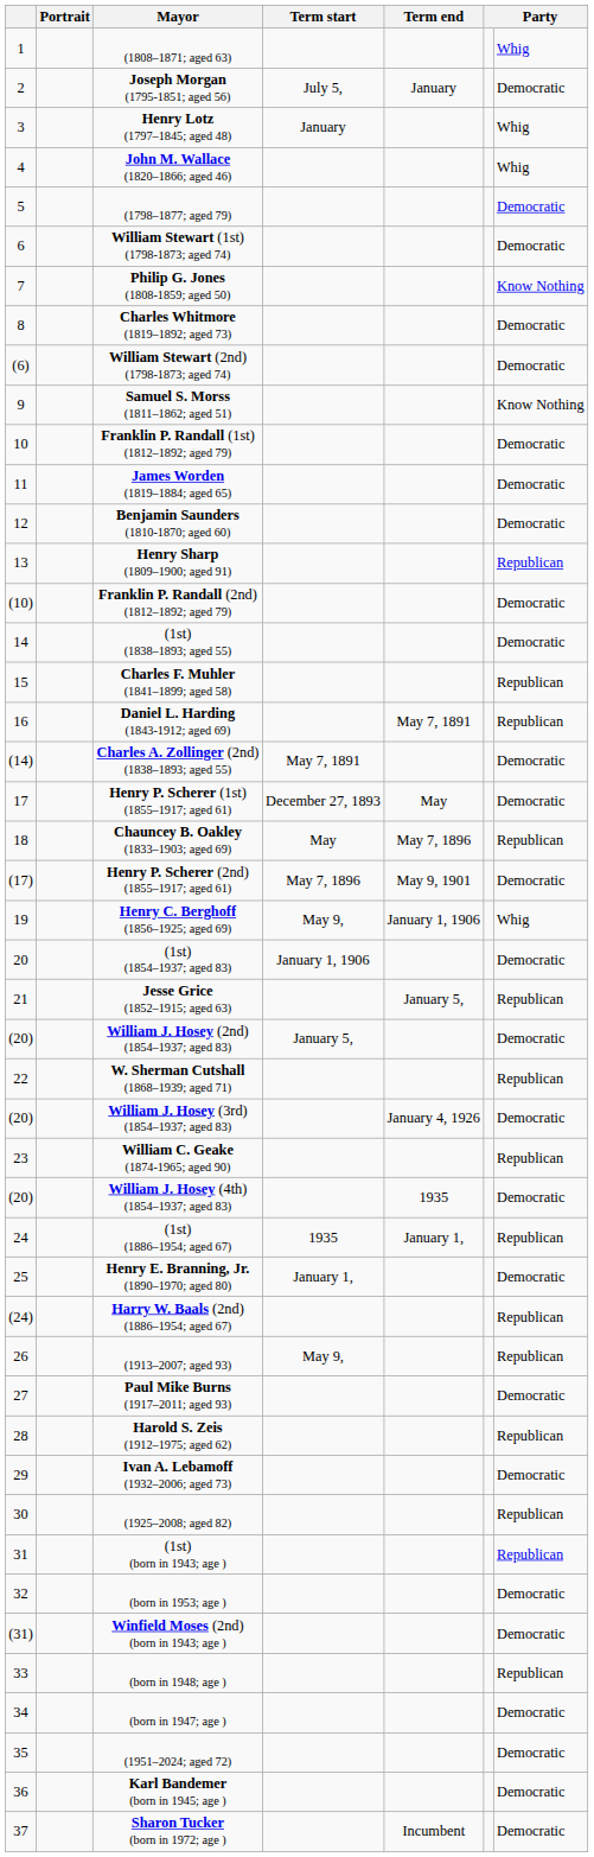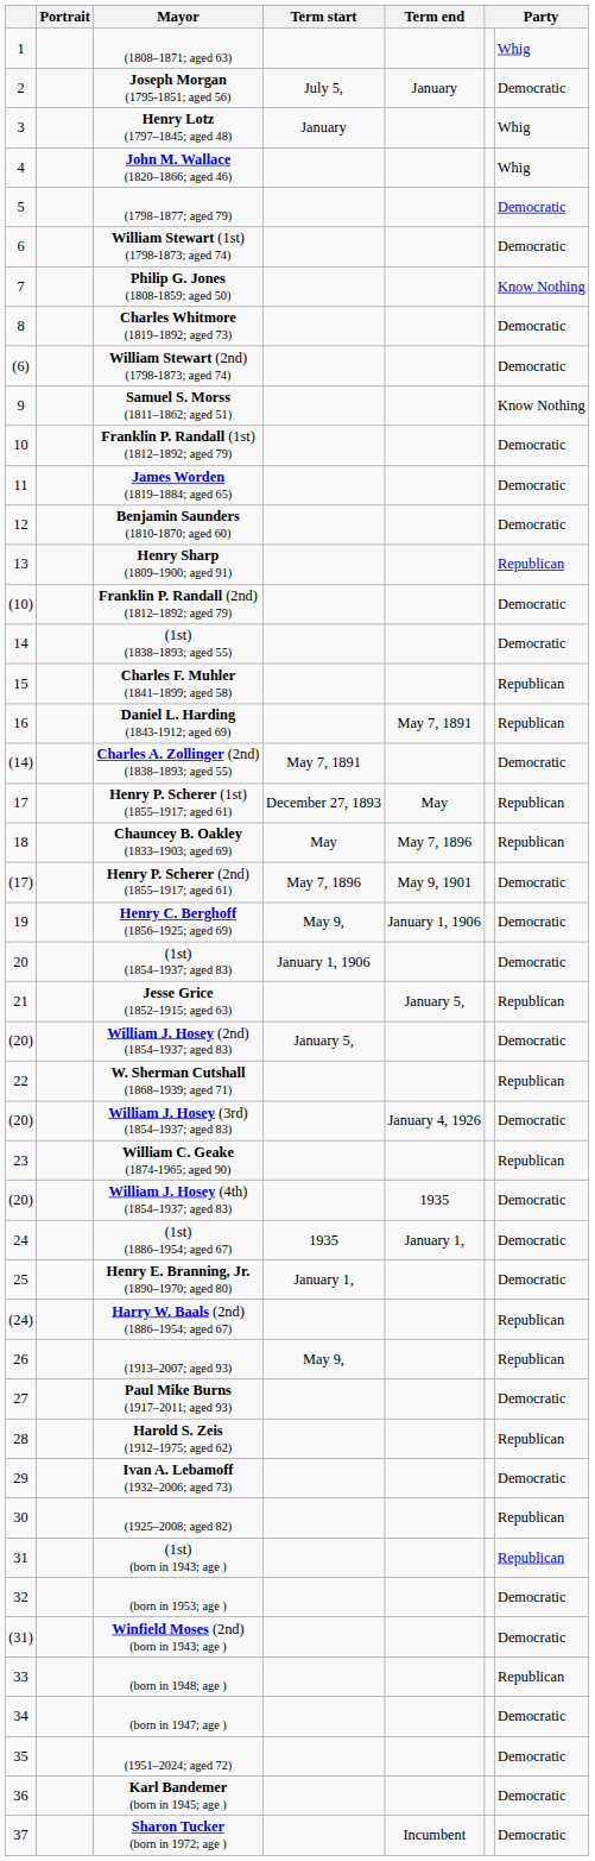Henry P. Scherer (1st) (1855–1917; aged 61) | Party: Democratic -> Republican
Henry C. Berghoff (1856–1925; aged 69) | Party: Whig -> Democratic
(1st) (1886–1954; aged 67) | Party: Republican -> Democratic
